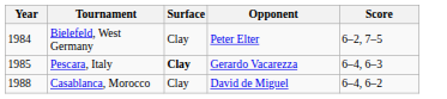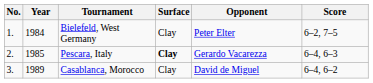+ column: No. | 1. | 2. | 3.
Casablanca, Morocco | Year: 1988 -> 1989
